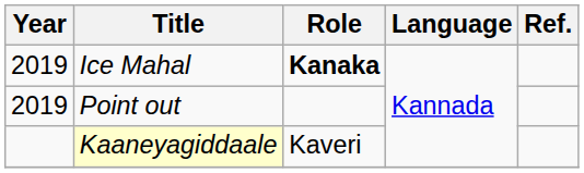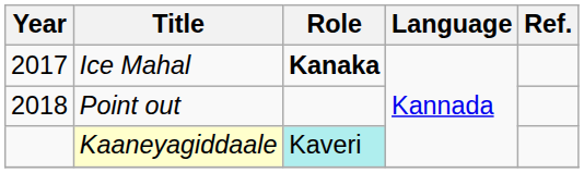Ice Mahal | Year: 2019 -> 2017
Point out | Year: 2019 -> 2018
Kaaneyagiddaale | Role: no background -> paleturquoise background
